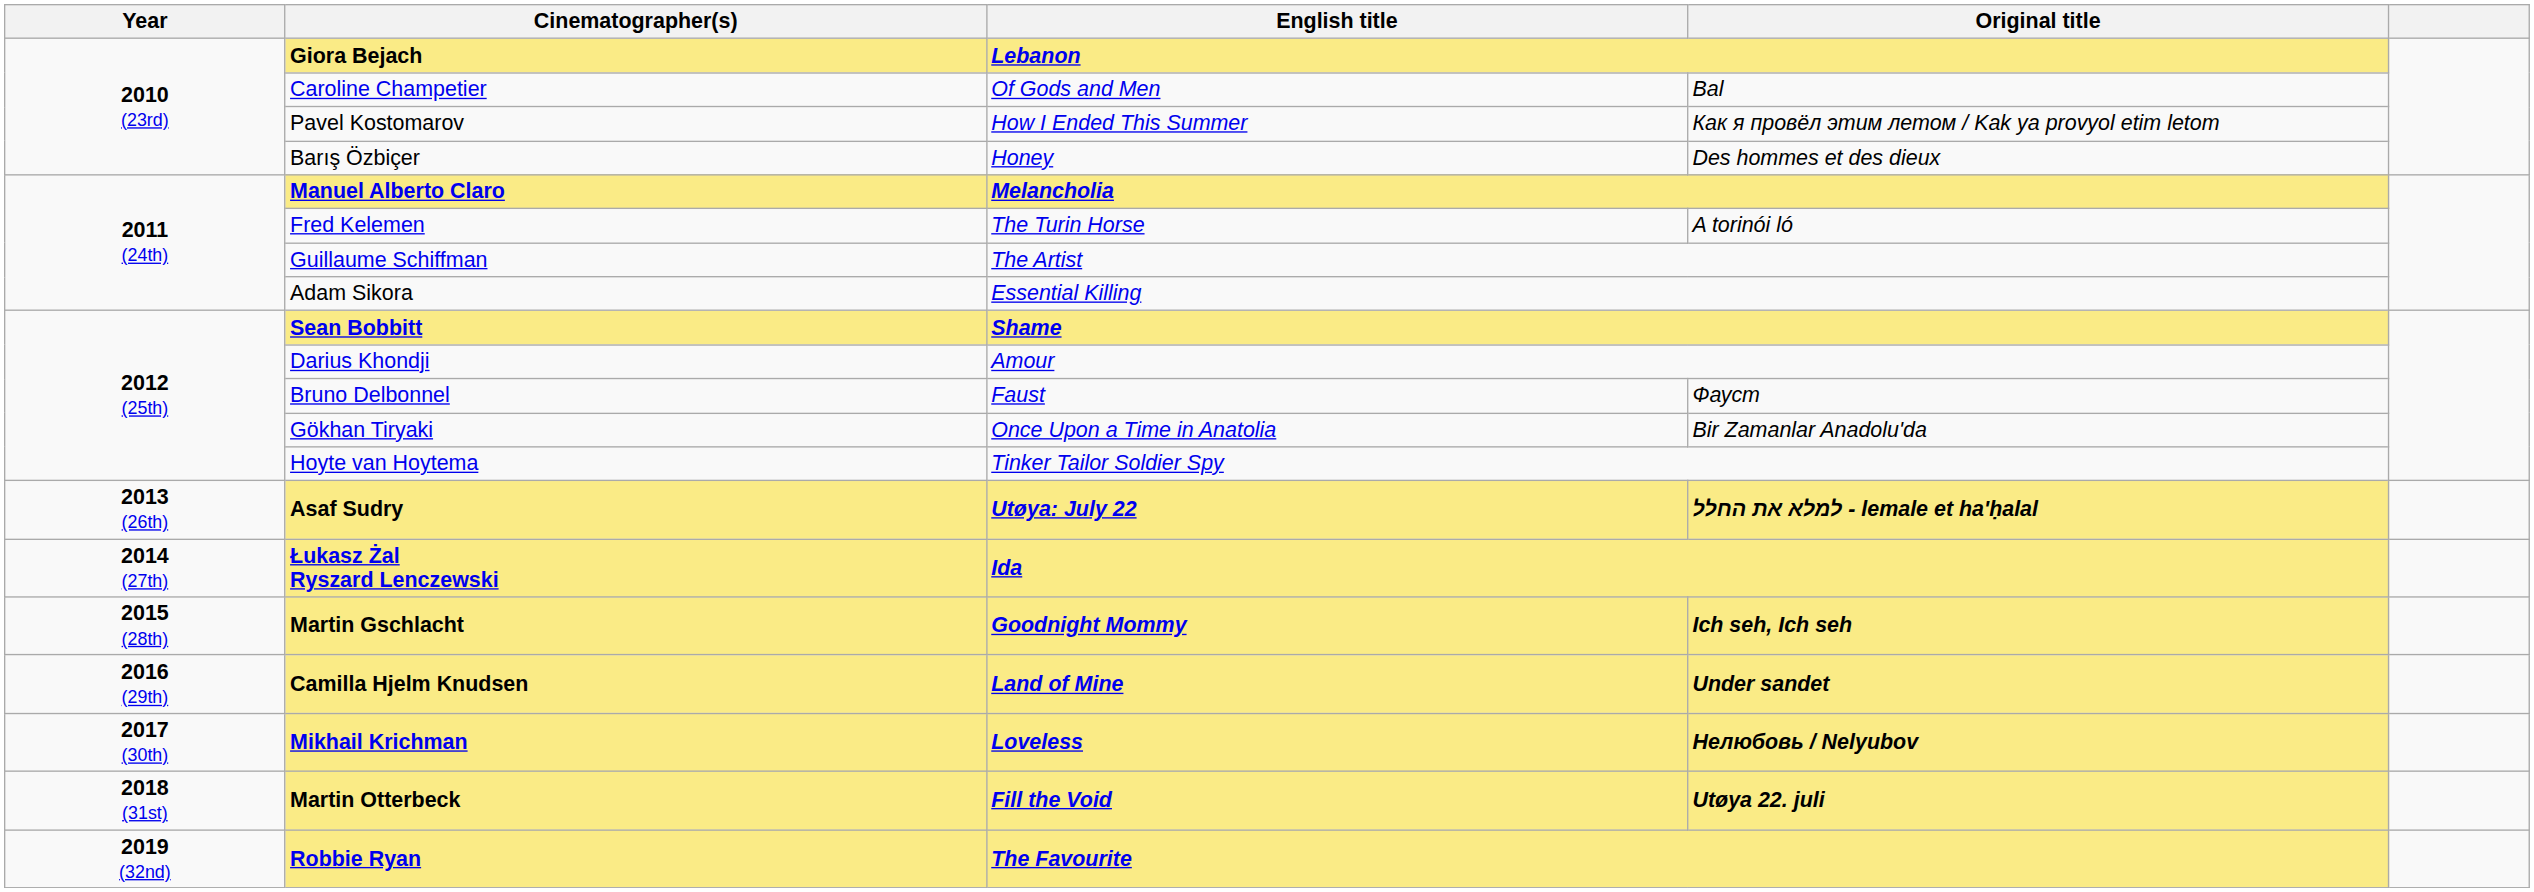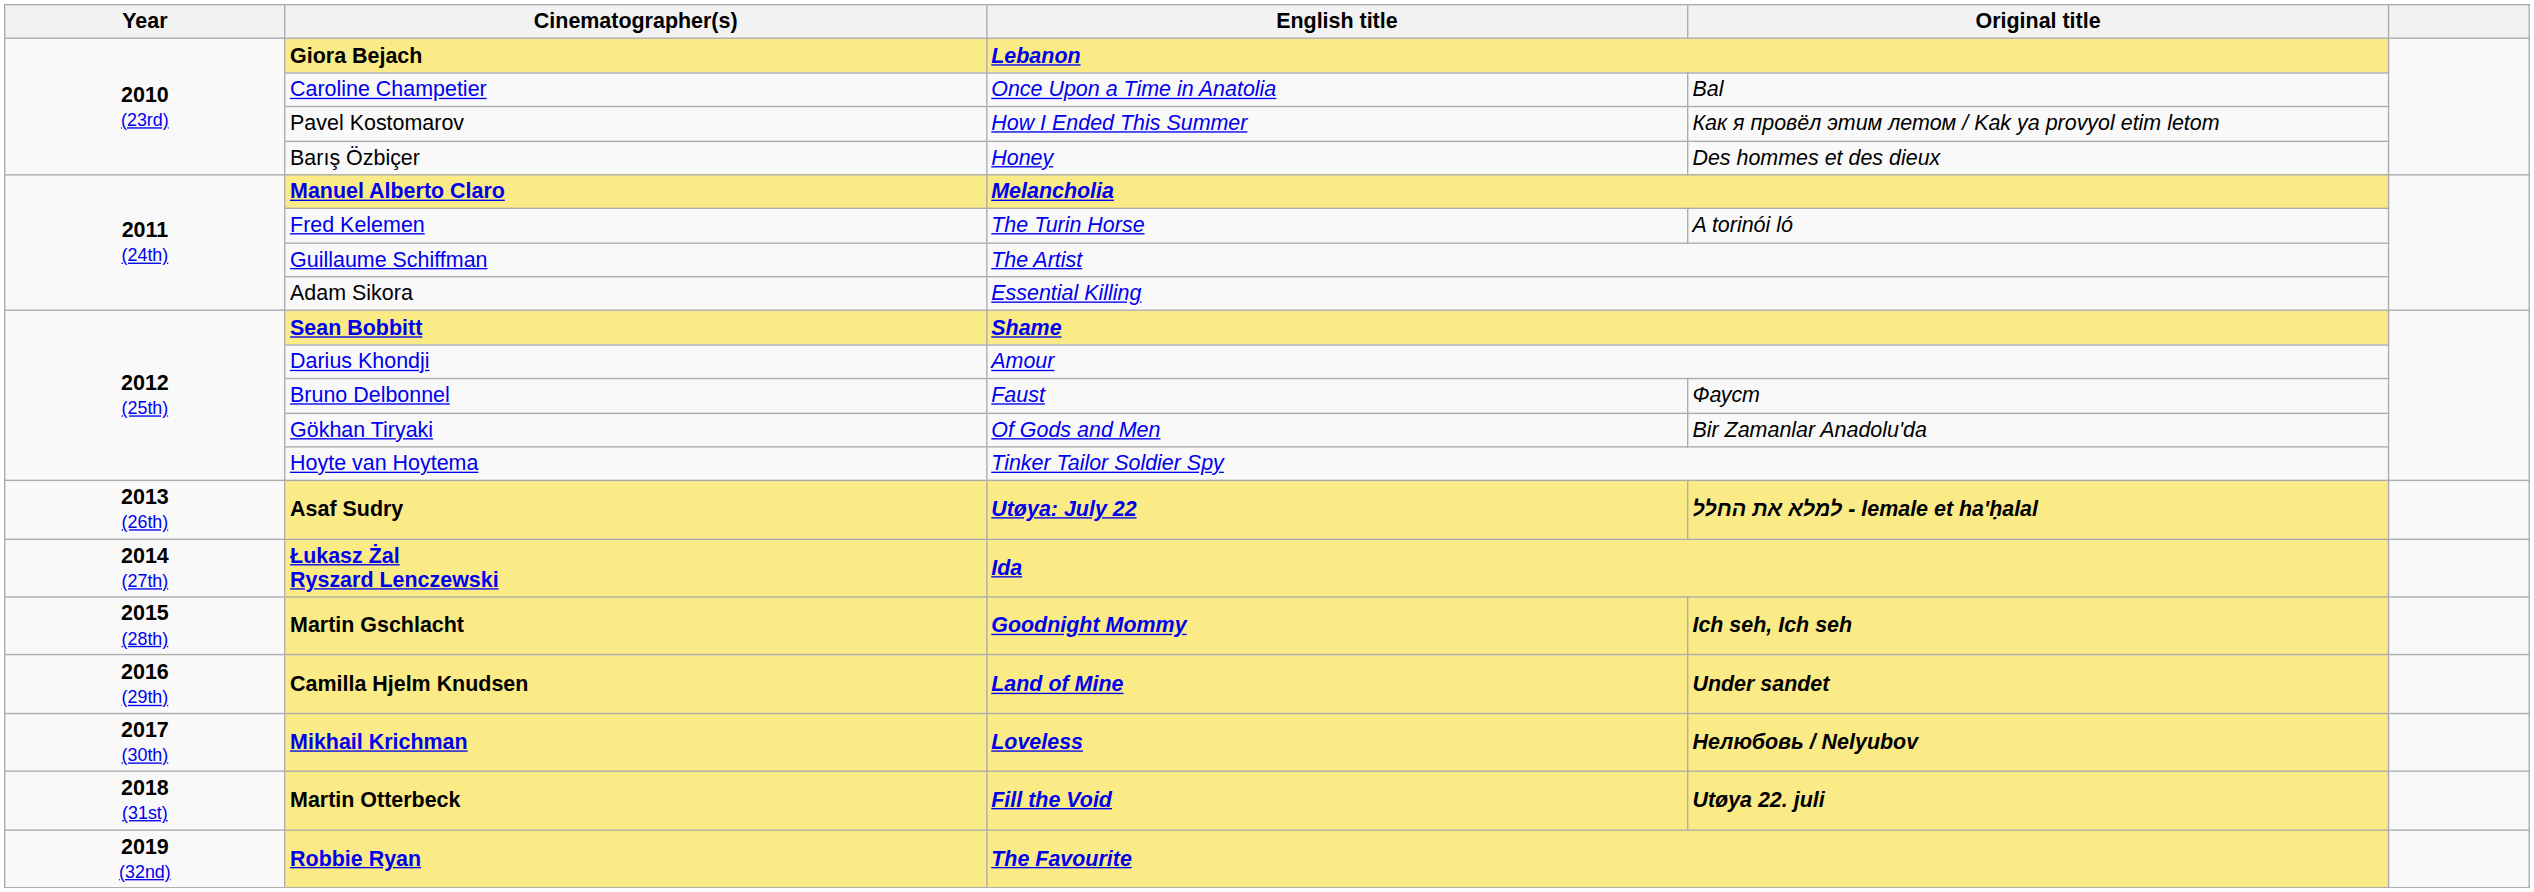Caroline Champetier | English title: Of Gods and Men -> Once Upon a Time in Anatolia
Gökhan Tiryaki | English title: Once Upon a Time in Anatolia -> Of Gods and Men
